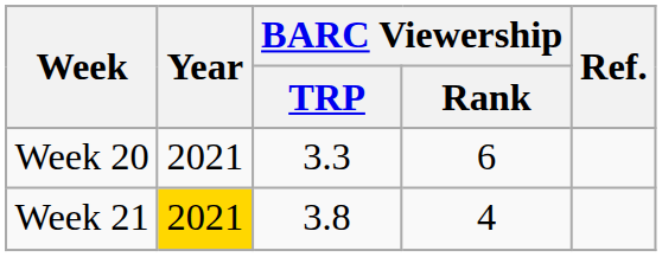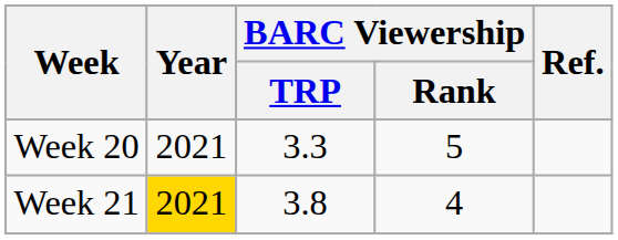Week 20 | BARC Viewership / Rank: 6 -> 5
